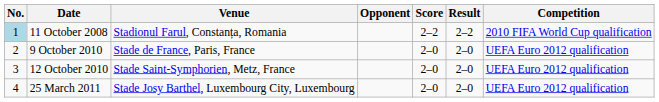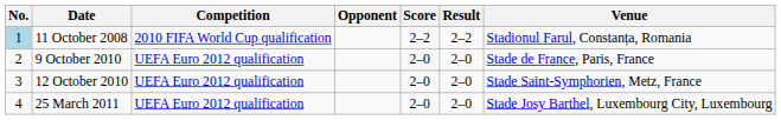columns swapped: Venue <-> Competition
